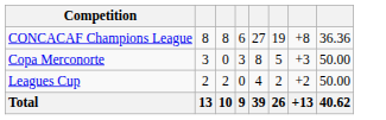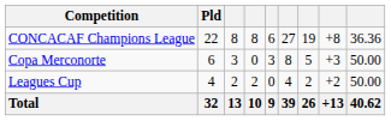+ column: Pld | 22 | 6 | 4 | 32
